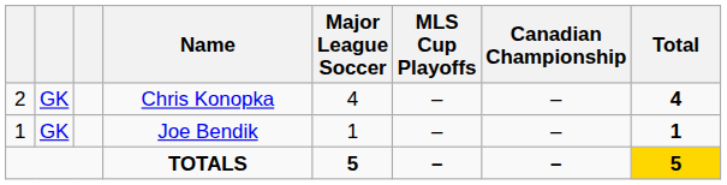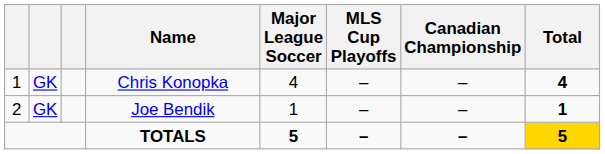Chris Konopka | column 1: 2 -> 1
Joe Bendik | column 1: 1 -> 2
